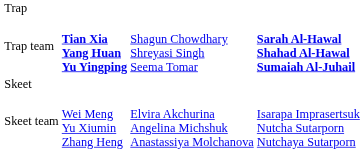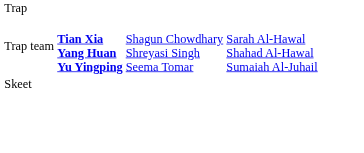Trap team | column 4: bold -> normal
- row: Skeet team | Wei Meng Yu Xiumin Zhang Heng | Elvira Akchurina Angelina Michshuk Anastassiya Molchanova | Isarapa Imprasertsuk Nutcha Sutarporn Nutchaya Sutarporn
